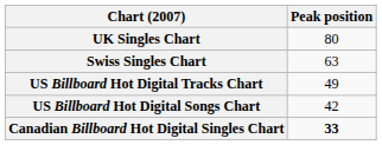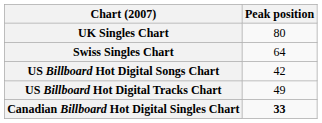Swiss Singles Chart | Peak position: 63 -> 64
rows swapped: US Billboard Hot Digital Songs Chart <-> US Billboard Hot Digital Tracks Chart
